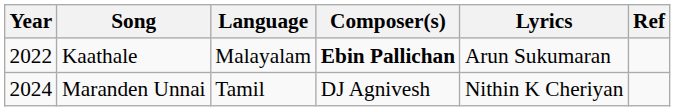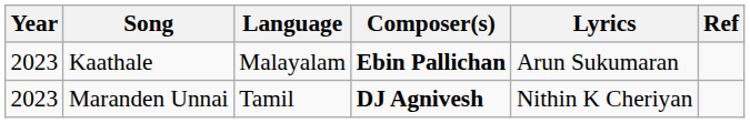Kaathale | Year: 2022 -> 2023
Maranden Unnai | Year: 2024 -> 2023
Maranden Unnai | Composer(s): normal -> bold
